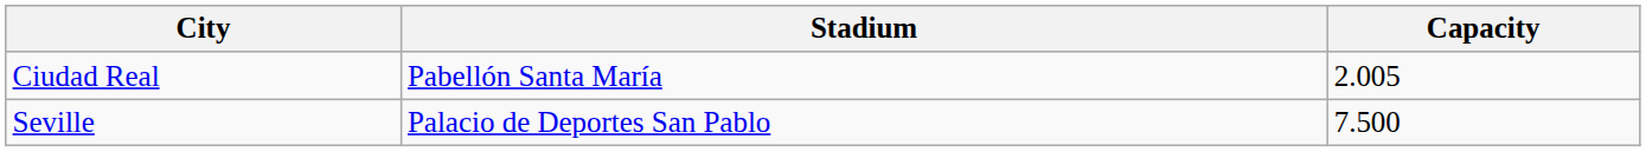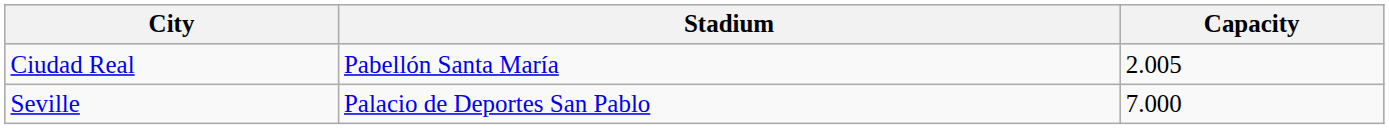Seville | Capacity: 7.500 -> 7.000
